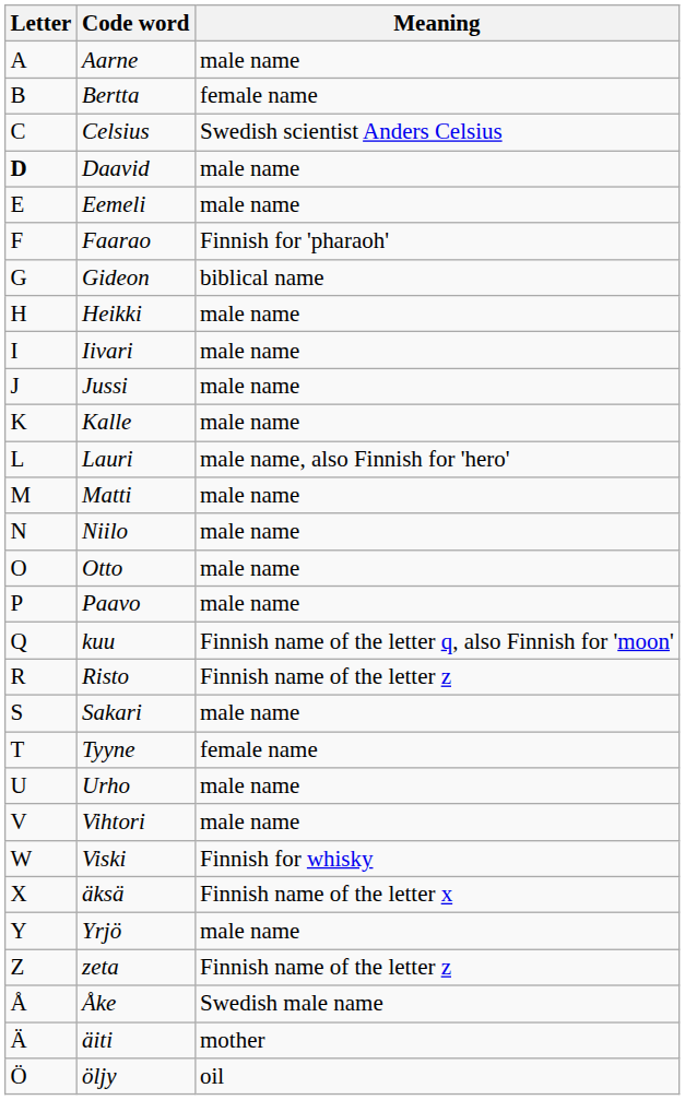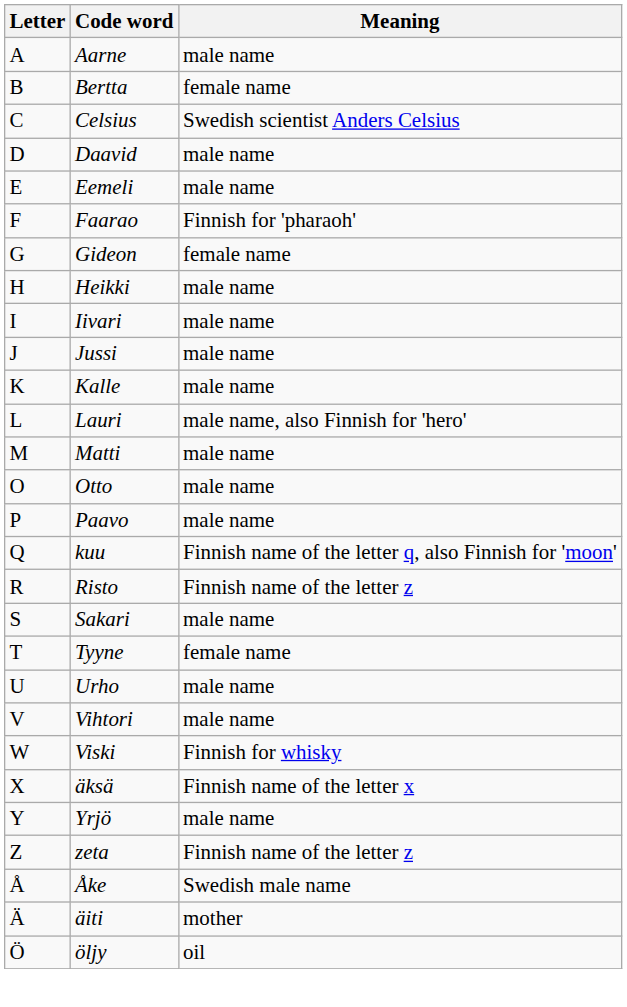Daavid | Letter: bold -> normal
Gideon | Meaning: biblical name -> female name
- row: N | Niilo | male name
